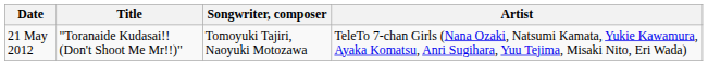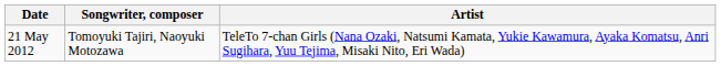- column: Title | "Toranaide Kudasai!! (Don't Shoot Me Mr!!)"
